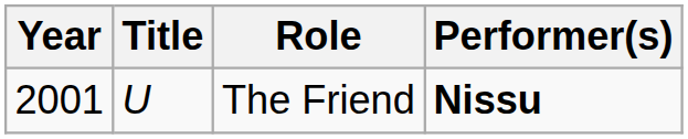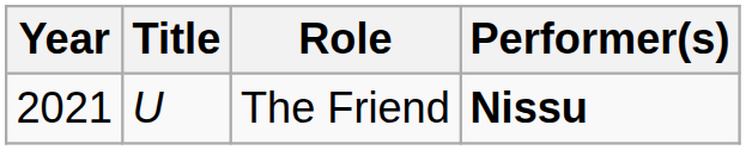The Friend | Year: 2001 -> 2021
